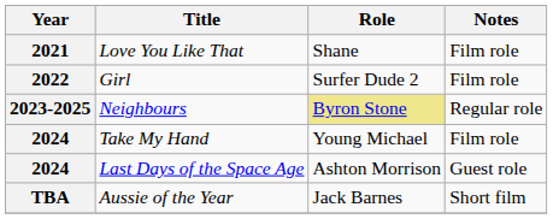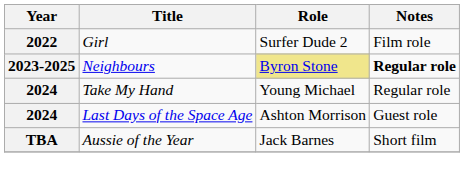- row: 2021 | Love You Like That | Shane | Film role
Neighbours | Notes: normal -> bold
Take My Hand | Notes: Film role -> Regular role
